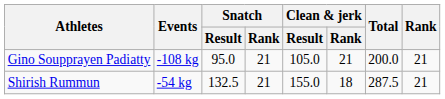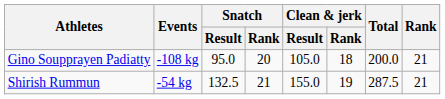Gino Soupprayen Padiatty | Snatch / Rank: 21 -> 20
Gino Soupprayen Padiatty | Clean & jerk / Rank: 21 -> 18
Shirish Rummun | Clean & jerk / Rank: 18 -> 19
